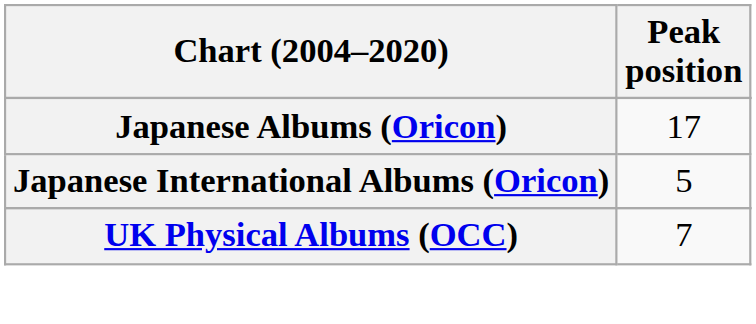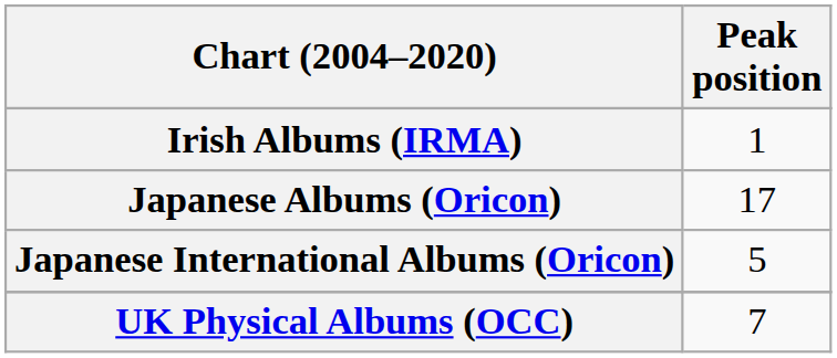+ row: Irish Albums (IRMA) | 1
